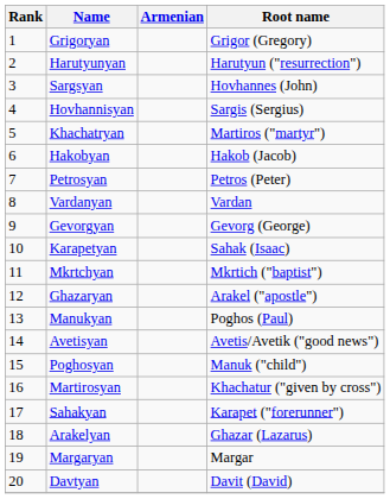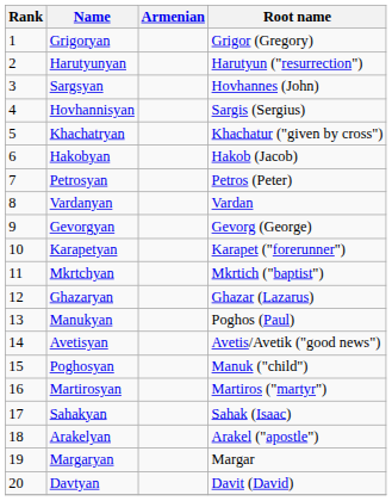Khachatryan | Root name: Martiros ("martyr") -> Khachatur ("given by cross")
Karapetyan | Root name: Sahak (Isaac) -> Karapet ("forerunner")
Ghazaryan | Root name: Arakel ("apostle") -> Ghazar (Lazarus)
Martirosyan | Root name: Khachatur ("given by cross") -> Martiros ("martyr")
Sahakyan | Root name: Karapet ("forerunner") -> Sahak (Isaac)
Arakelyan | Root name: Ghazar (Lazarus) -> Arakel ("apostle")
